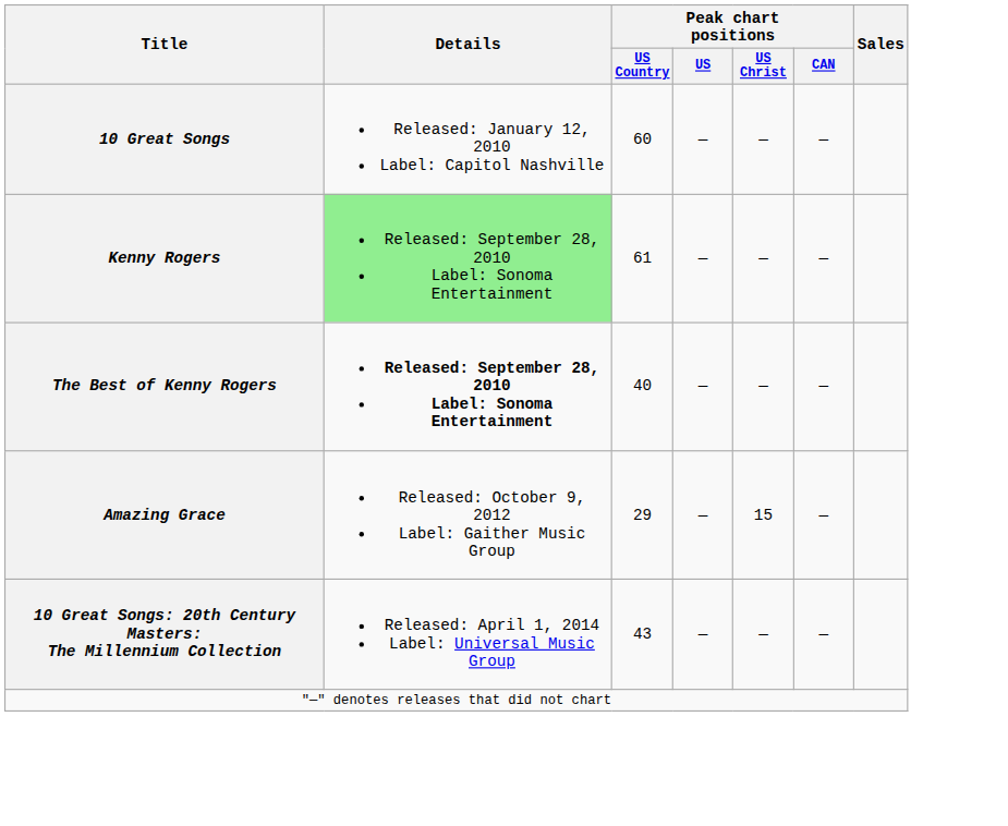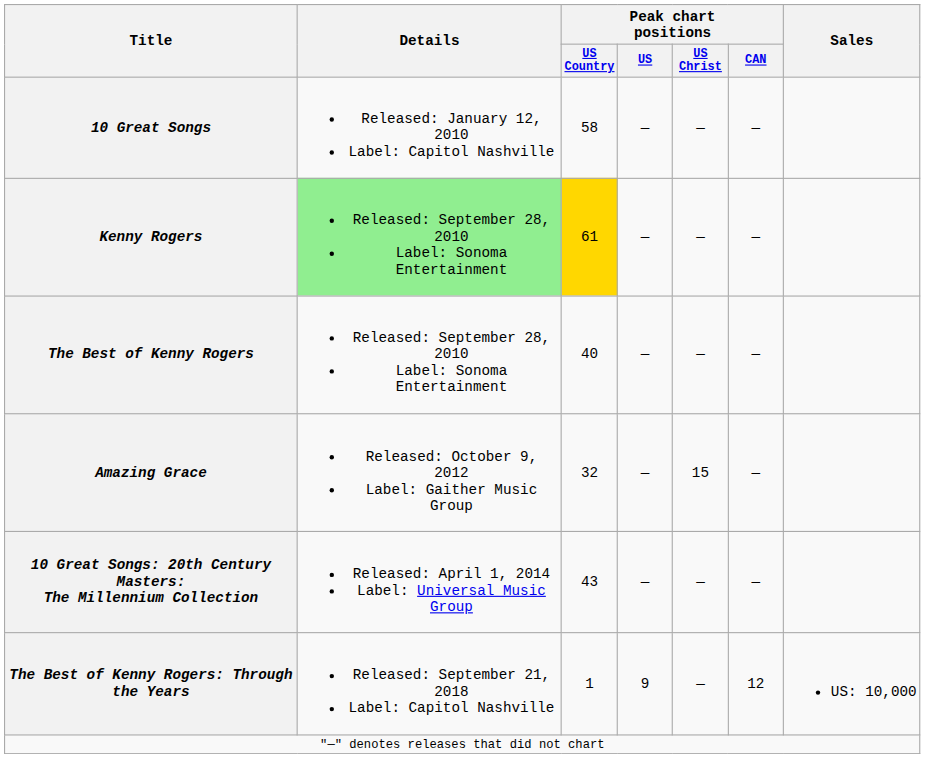10 Great Songs | Peak chart positions / US Country: 60 -> 58
Kenny Rogers | Peak chart positions / US Country: no background -> gold background
The Best of Kenny Rogers | Details: bold -> normal
Amazing Grace | Peak chart positions / US Country: 29 -> 32
+ row: The Best of Kenny Rogers: Through the Years | Released: September 21, 2018 Label: Capitol Nashville | 1 | 9 | — | 12 | US: 10,000
